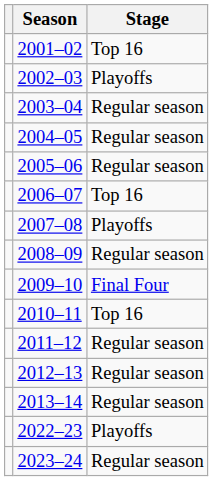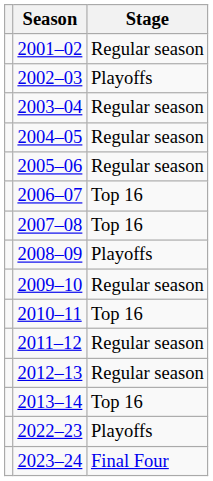2001–02 | Stage: Top 16 -> Regular season
2007–08 | Stage: Playoffs -> Top 16
2008–09 | Stage: Regular season -> Playoffs
2009–10 | Stage: Final Four -> Regular season
2013–14 | Stage: Regular season -> Top 16
2023–24 | Stage: Regular season -> Final Four
